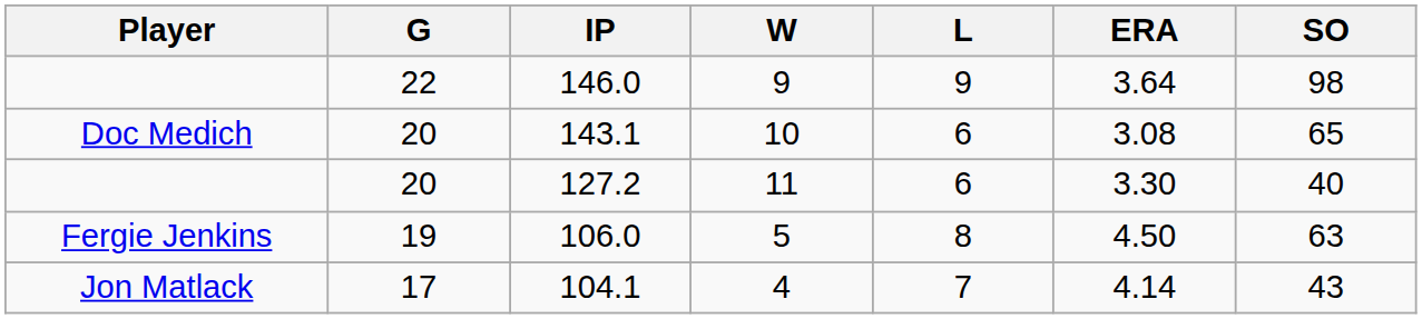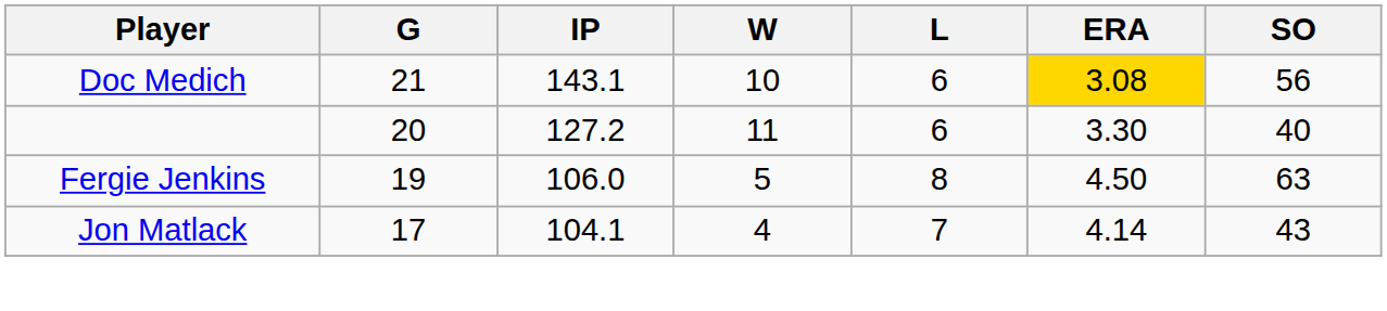- row: 22 | 146.0 | 9 | 9 | 3.64 | 98
143.1 | G: 20 -> 21
143.1 | ERA: no background -> gold background
143.1 | SO: 65 -> 56
